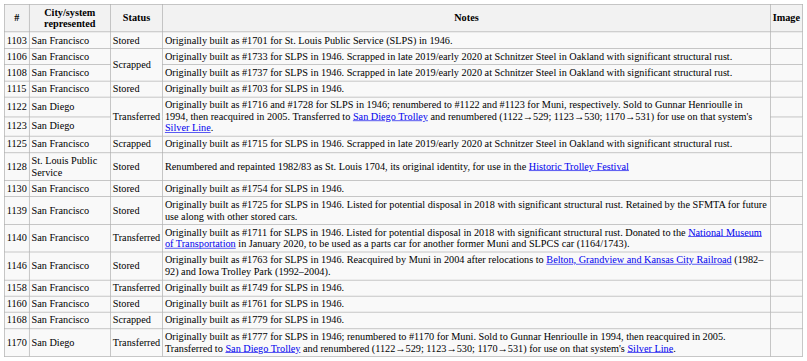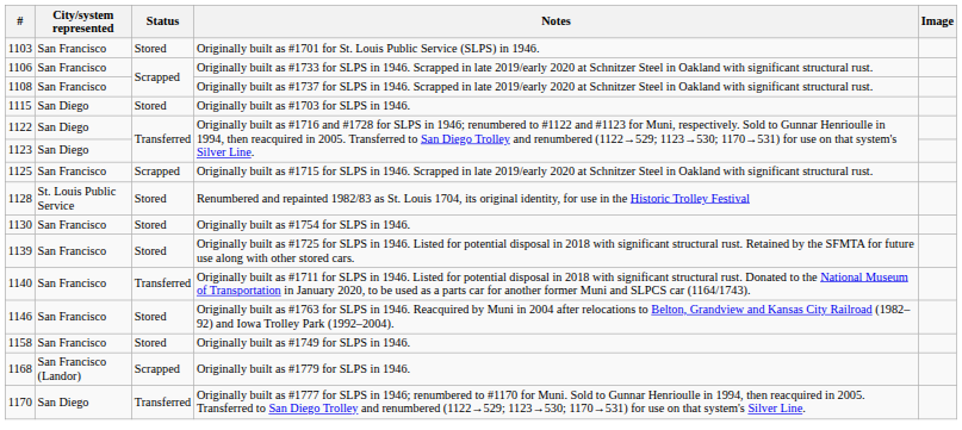Originally built as #1703 for SLPS in 1946. | City/system represented: San Francisco -> San Diego
Originally built as #1749 for SLPS in 1946. | Status: Transferred -> Stored
- row: 1160 | San Francisco | Stored | Originally built as #1761 for SLPS in 1946.
Originally built as #1779 for SLPS in 1946. | City/system represented: San Francisco -> San Francisco (Landor)
